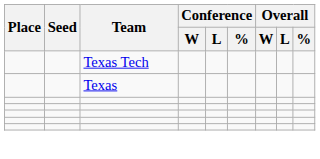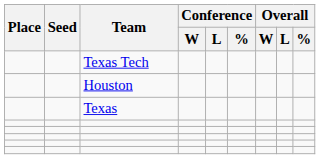+ row: Houston
